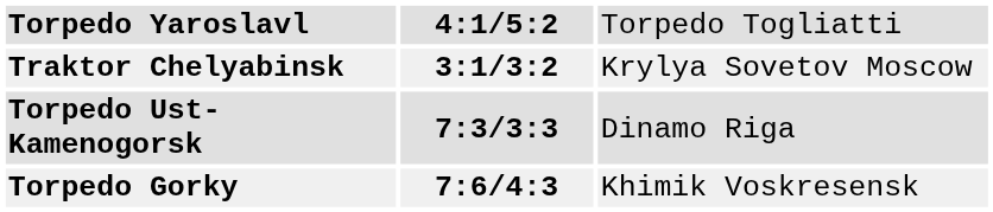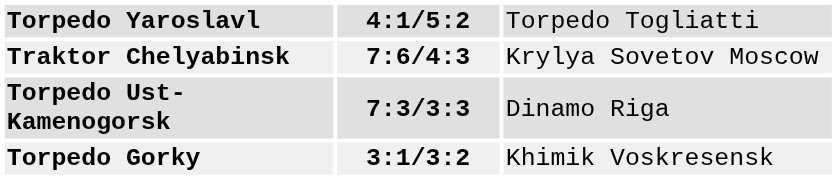Traktor Chelyabinsk | column 2: 3:1/3:2 -> 7:6/4:3
Torpedo Gorky | column 2: 7:6/4:3 -> 3:1/3:2
